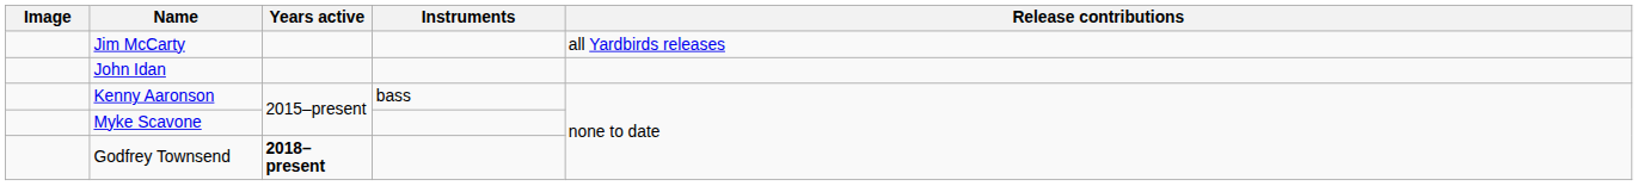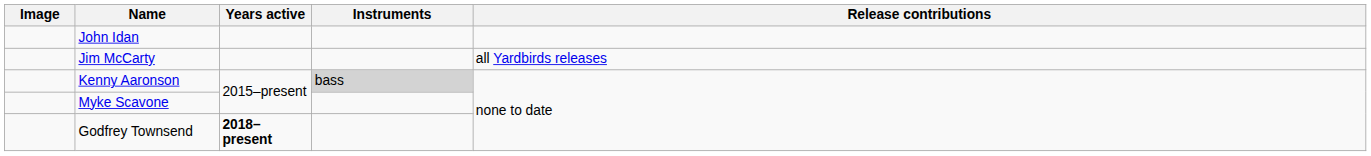rows swapped: Jim McCarty <-> John Idan
Kenny Aaronson | Instruments: no background -> lightgrey background
